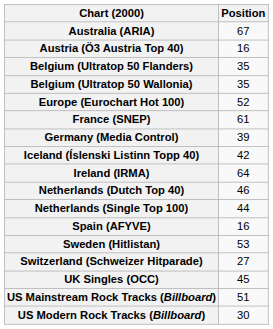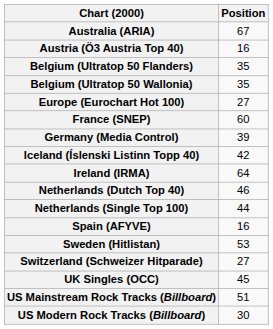Europe (Eurochart Hot 100) | Position: 52 -> 27
France (SNEP) | Position: 61 -> 60
